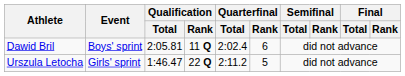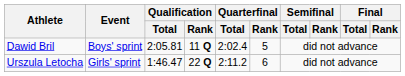Dawid Bril | Quarterfinal / Rank: 6 -> 5
Urszula Letocha | Quarterfinal / Rank: 5 -> 6
